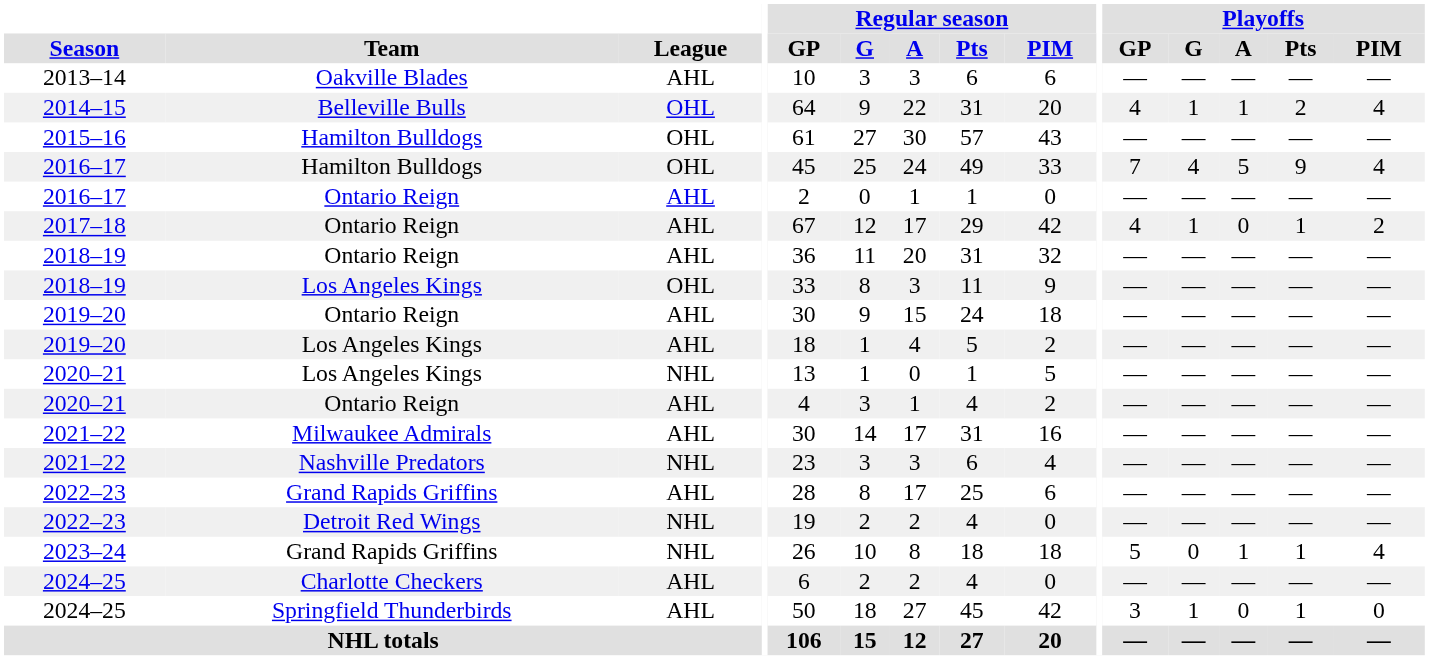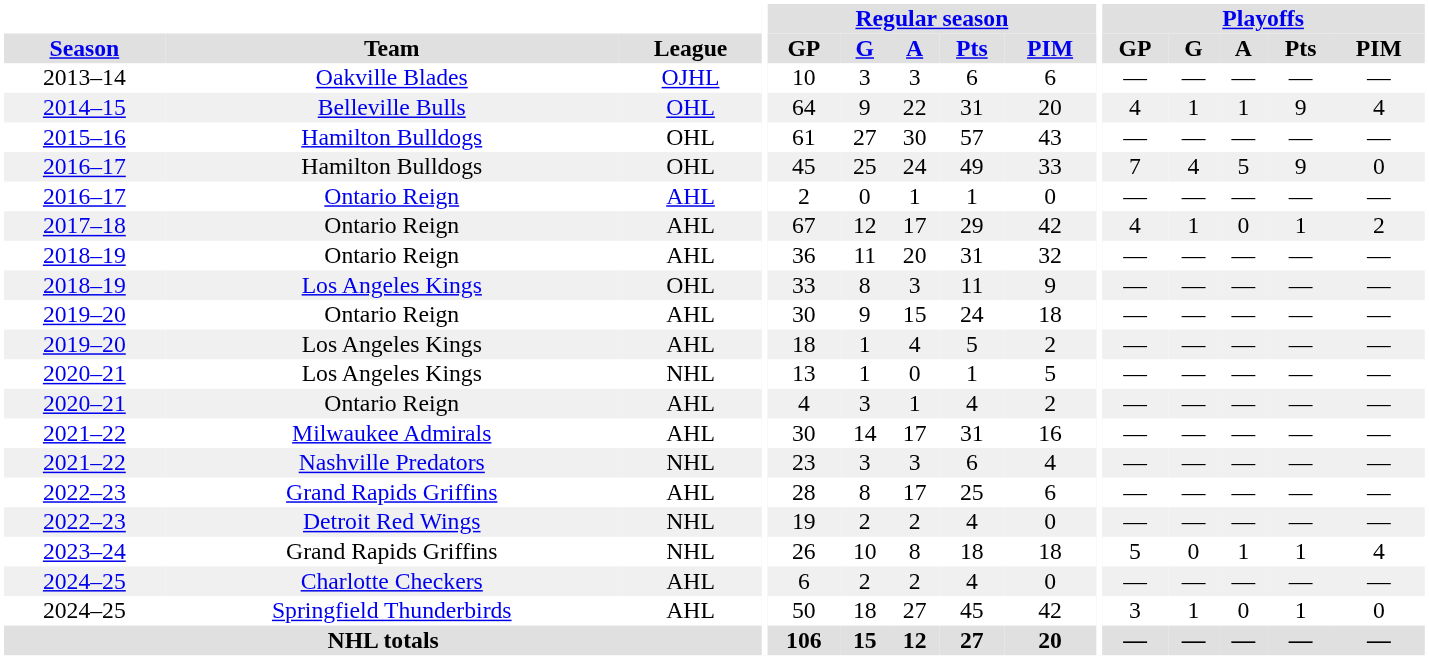2013–14 | League: AHL -> OJHL
2014–15 | Playoffs / Pts: 2 -> 9
2016–17 / Hamilton Bulldogs | Playoffs / PIM: 4 -> 0
